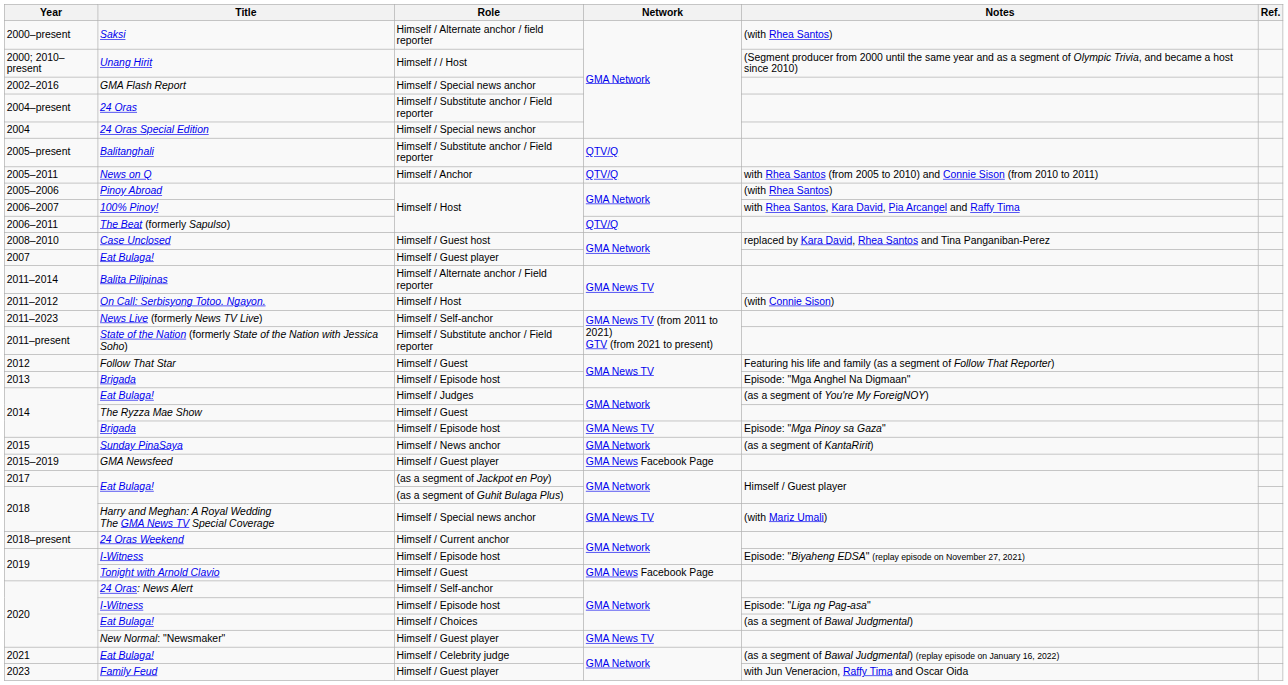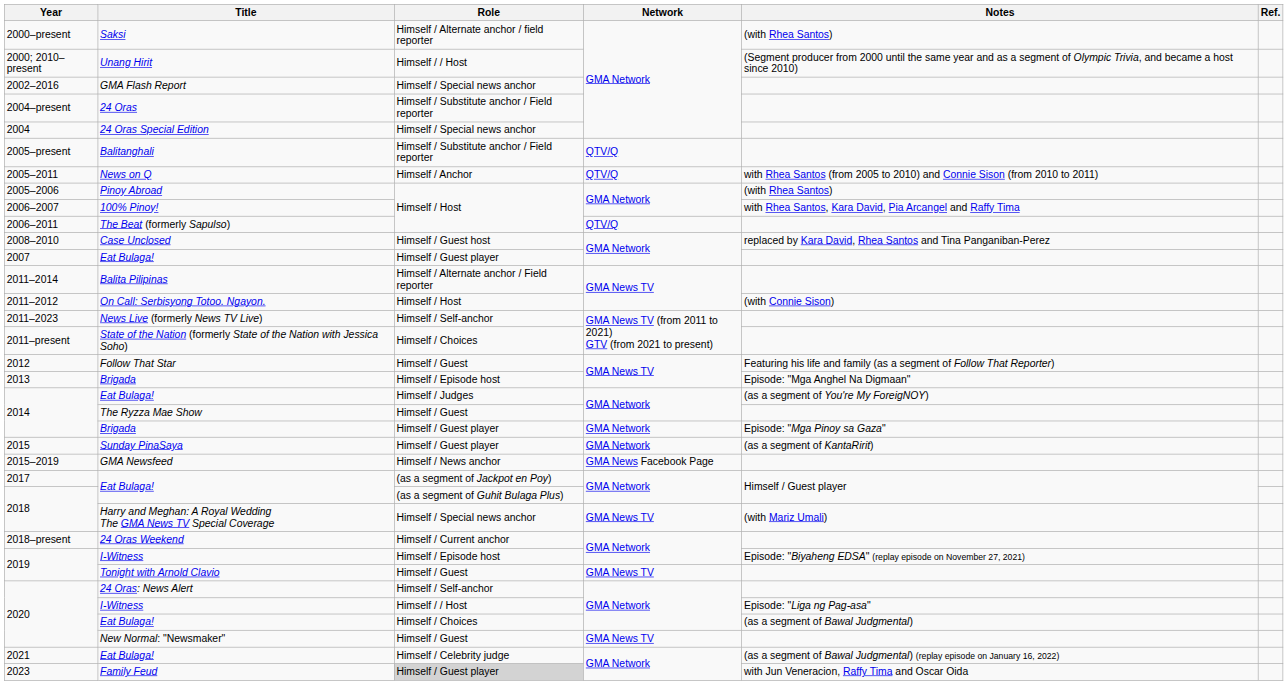2011–present | Role: Himself / Substitute anchor / Field reporter -> Himself / Choices
2014 / Brigada | Role: Himself / Episode host -> Himself / Guest player
2014 / Brigada | Network: GMA News TV -> GMA Network
2015 | Role: Himself / News anchor -> Himself / Guest player
2015–2019 | Role: Himself / Guest player -> Himself / News anchor
2019 / Tonight with Arnold Clavio | Network: GMA News Facebook Page -> GMA News TV
2020 / I-Witness | Role: Himself / Episode host -> Himself / / Host
2020 / New Normal: "Newsmaker" | Role: Himself / Guest player -> Himself / Guest
2023 | Role: no background -> lightgrey background
